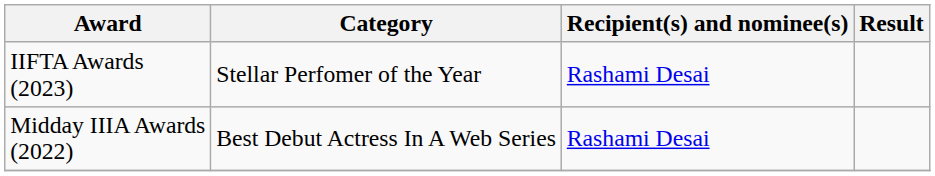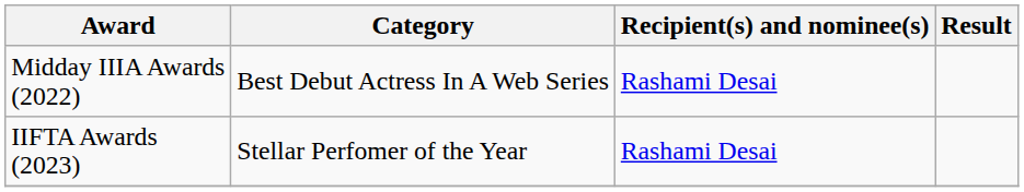rows swapped: Midday IIIA Awards (2022) <-> IIFTA Awards (2023)
